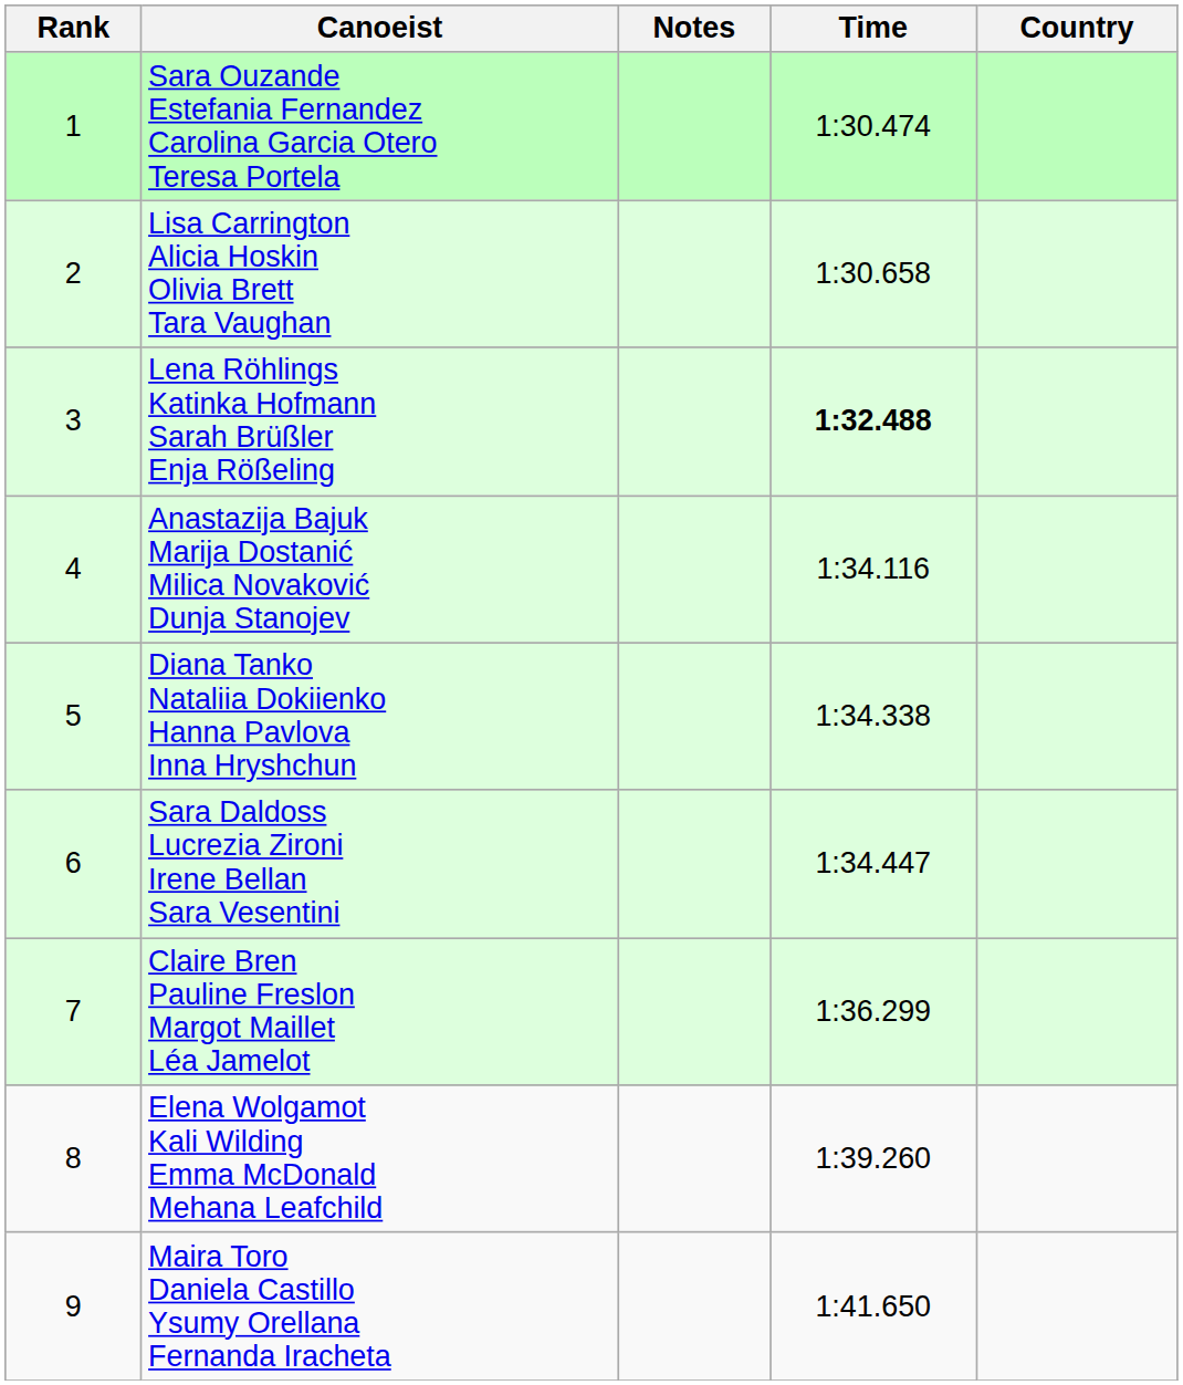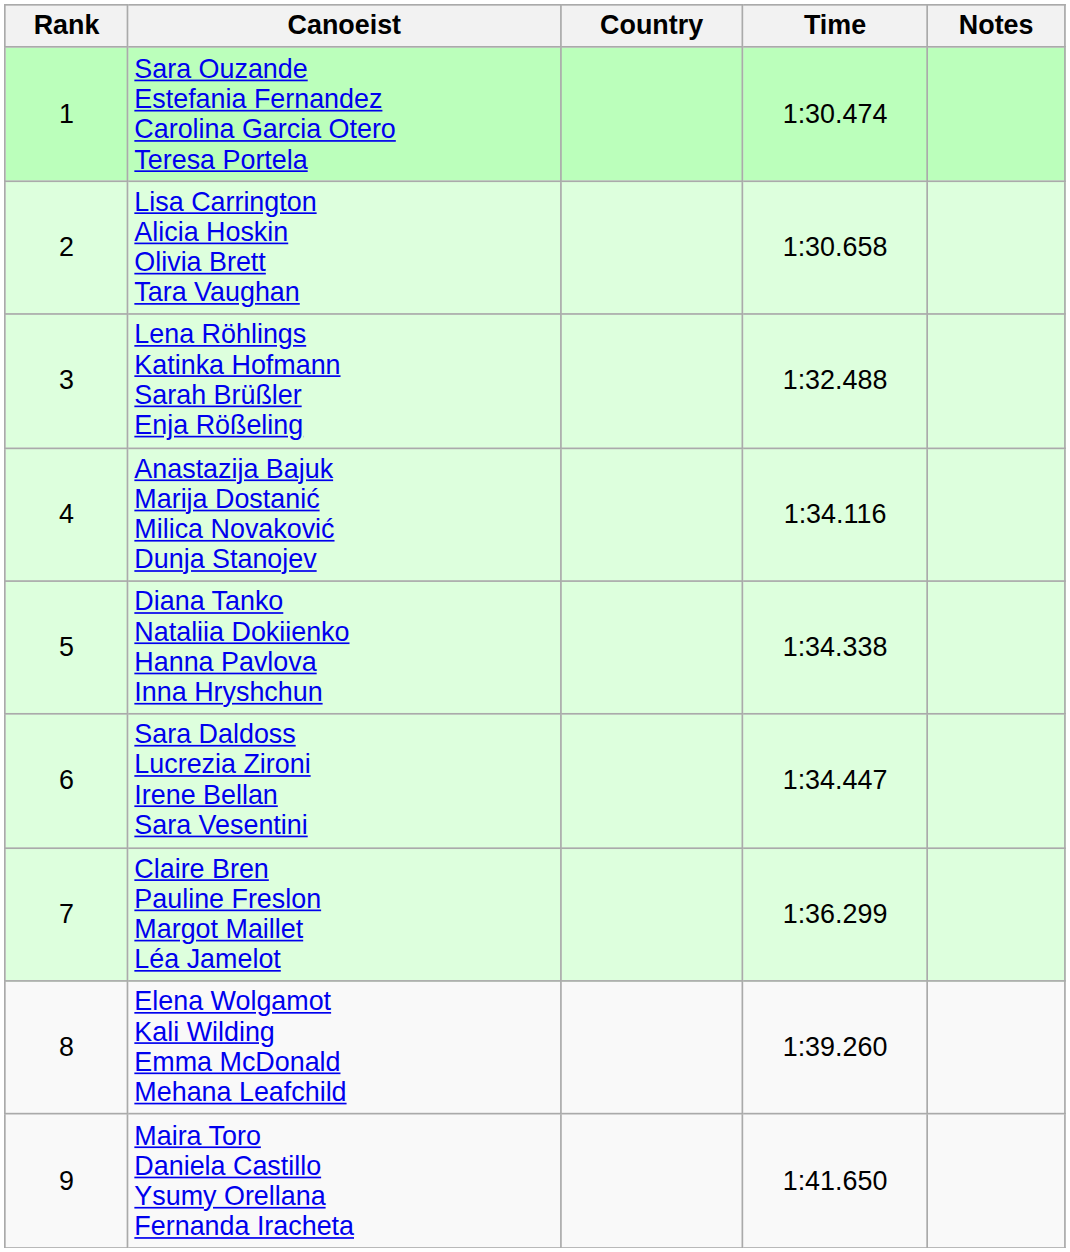columns swapped: Country <-> Notes
Lena Röhlings Katinka Hofmann Sarah Brüßler Enja Rößeling | Time: bold -> normal
